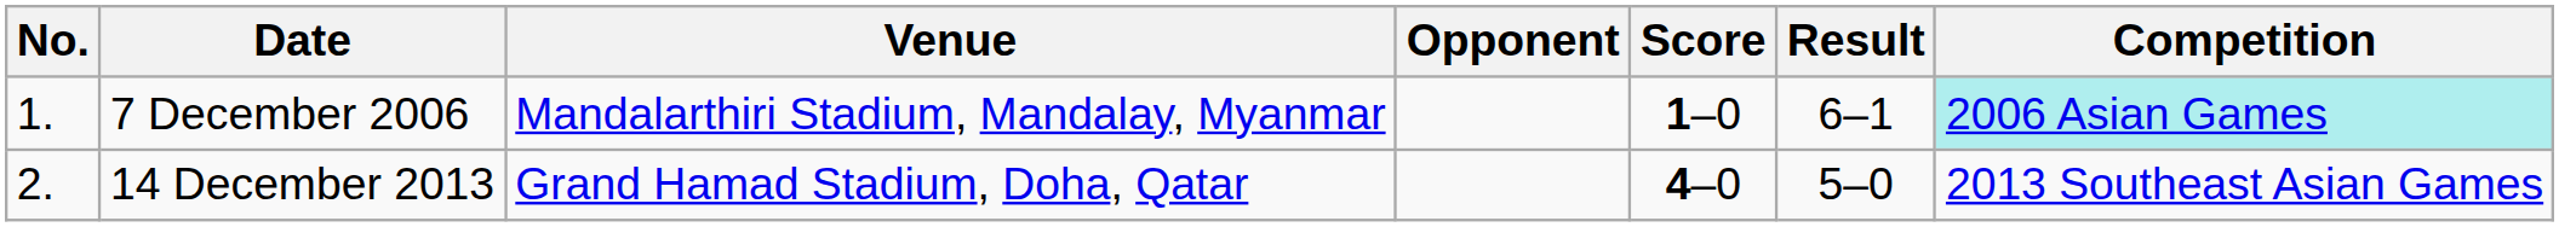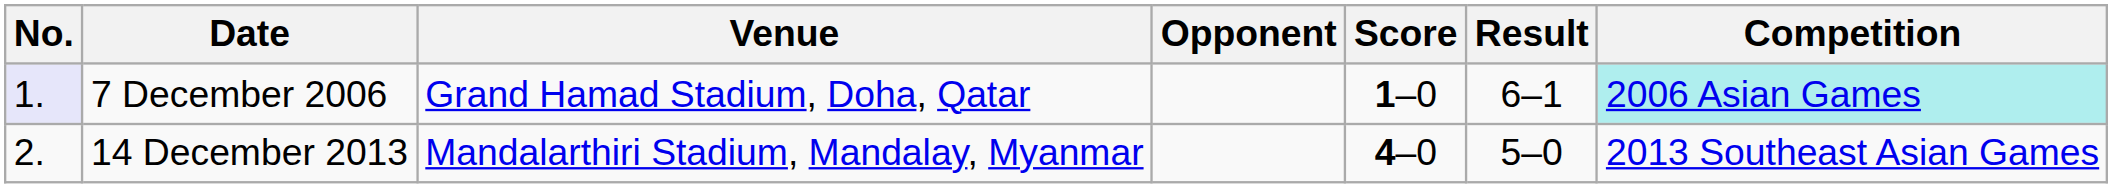7 December 2006 | No.: no background -> lavender background
7 December 2006 | Venue: Mandalarthiri Stadium, Mandalay, Myanmar -> Grand Hamad Stadium, Doha, Qatar
14 December 2013 | Venue: Grand Hamad Stadium, Doha, Qatar -> Mandalarthiri Stadium, Mandalay, Myanmar
